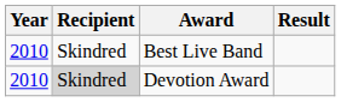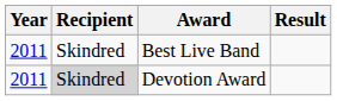Best Live Band | Year: 2010 -> 2011
Devotion Award | Year: 2010 -> 2011
